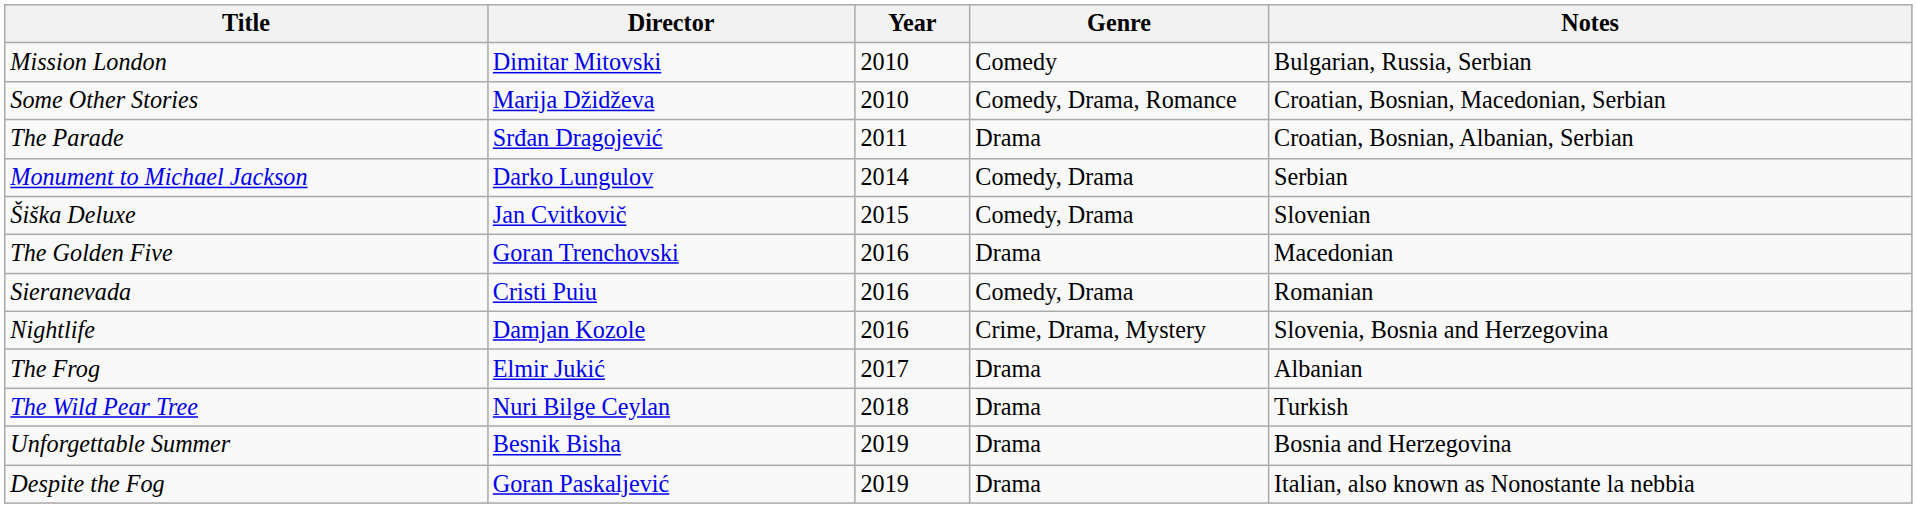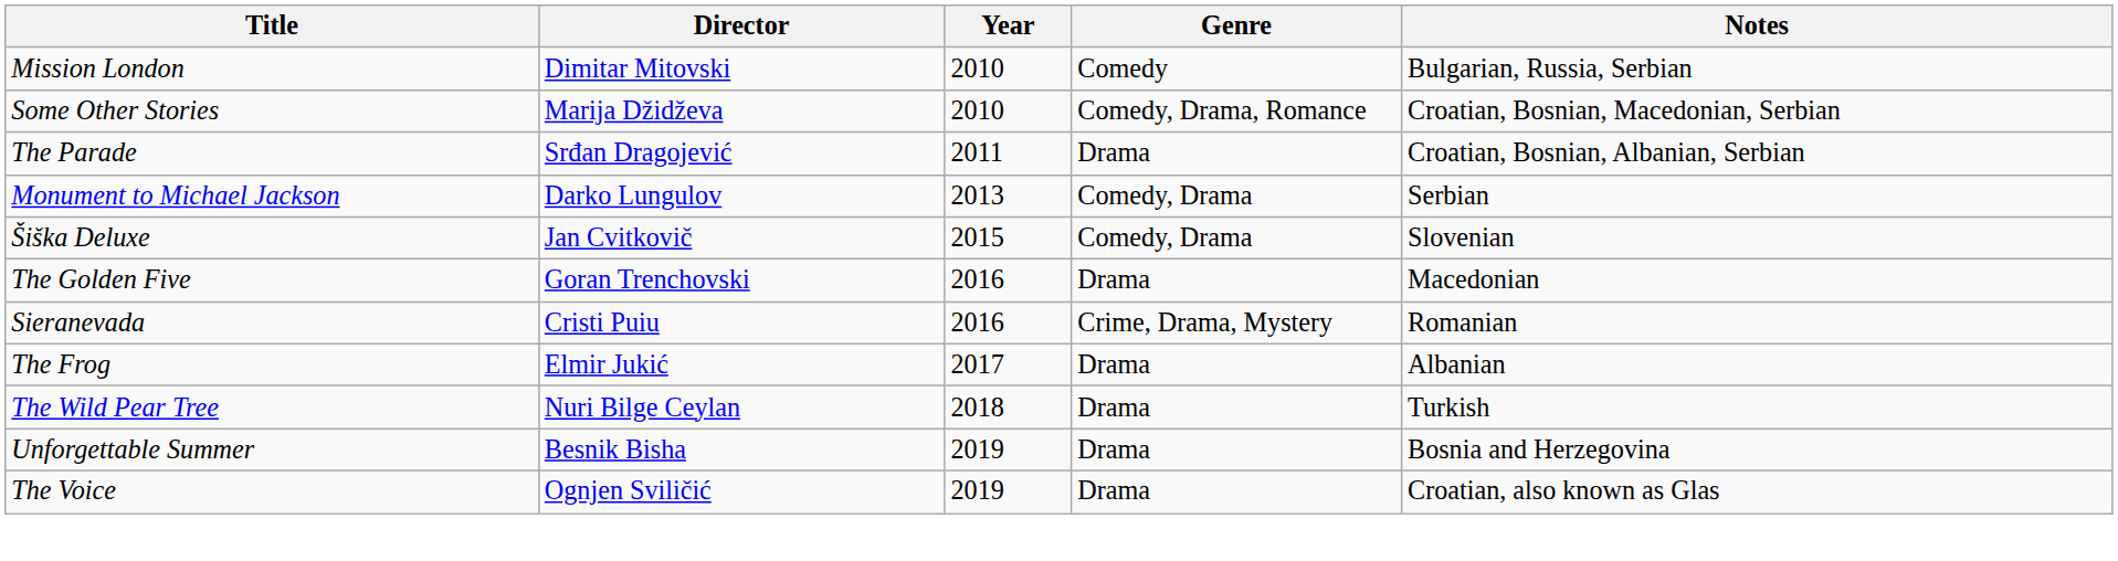Monument to Michael Jackson | Year: 2014 -> 2013
Sieranevada | Genre: Comedy, Drama -> Crime, Drama, Mystery
- row: Nightlife | Damjan Kozole | 2016 | Crime, Drama, Mystery | Slovenia, Bosnia and Herzegovina
+ row: The Voice | Ognjen Sviličić | 2019 | Drama | Croatian, also known as Glas
- row: Despite the Fog | Goran Paskaljević | 2019 | Drama | Italian, also known as Nonostante la nebbia
